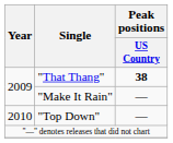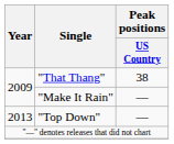"That Thang" | Peak positions / US Country: bold -> normal
"Top Down" | Year: 2010 -> 2013
